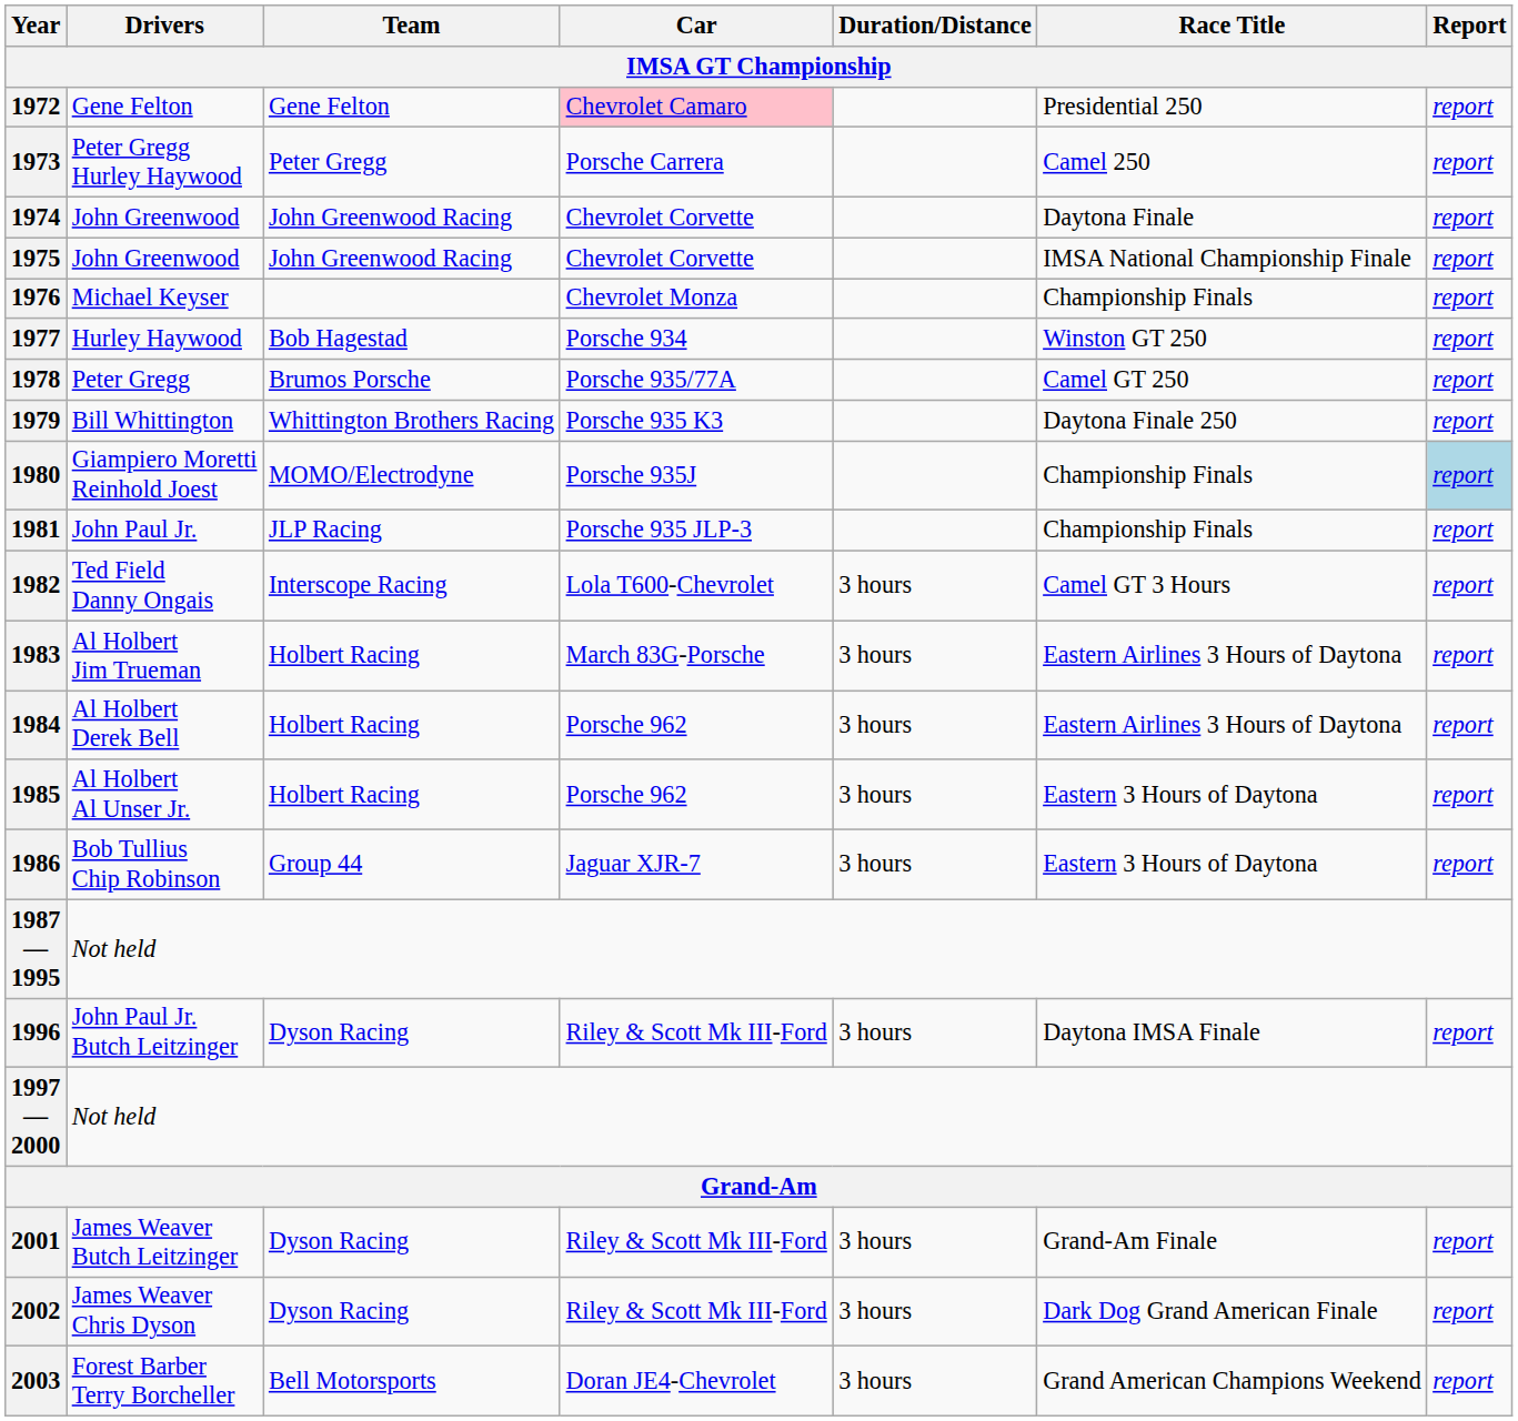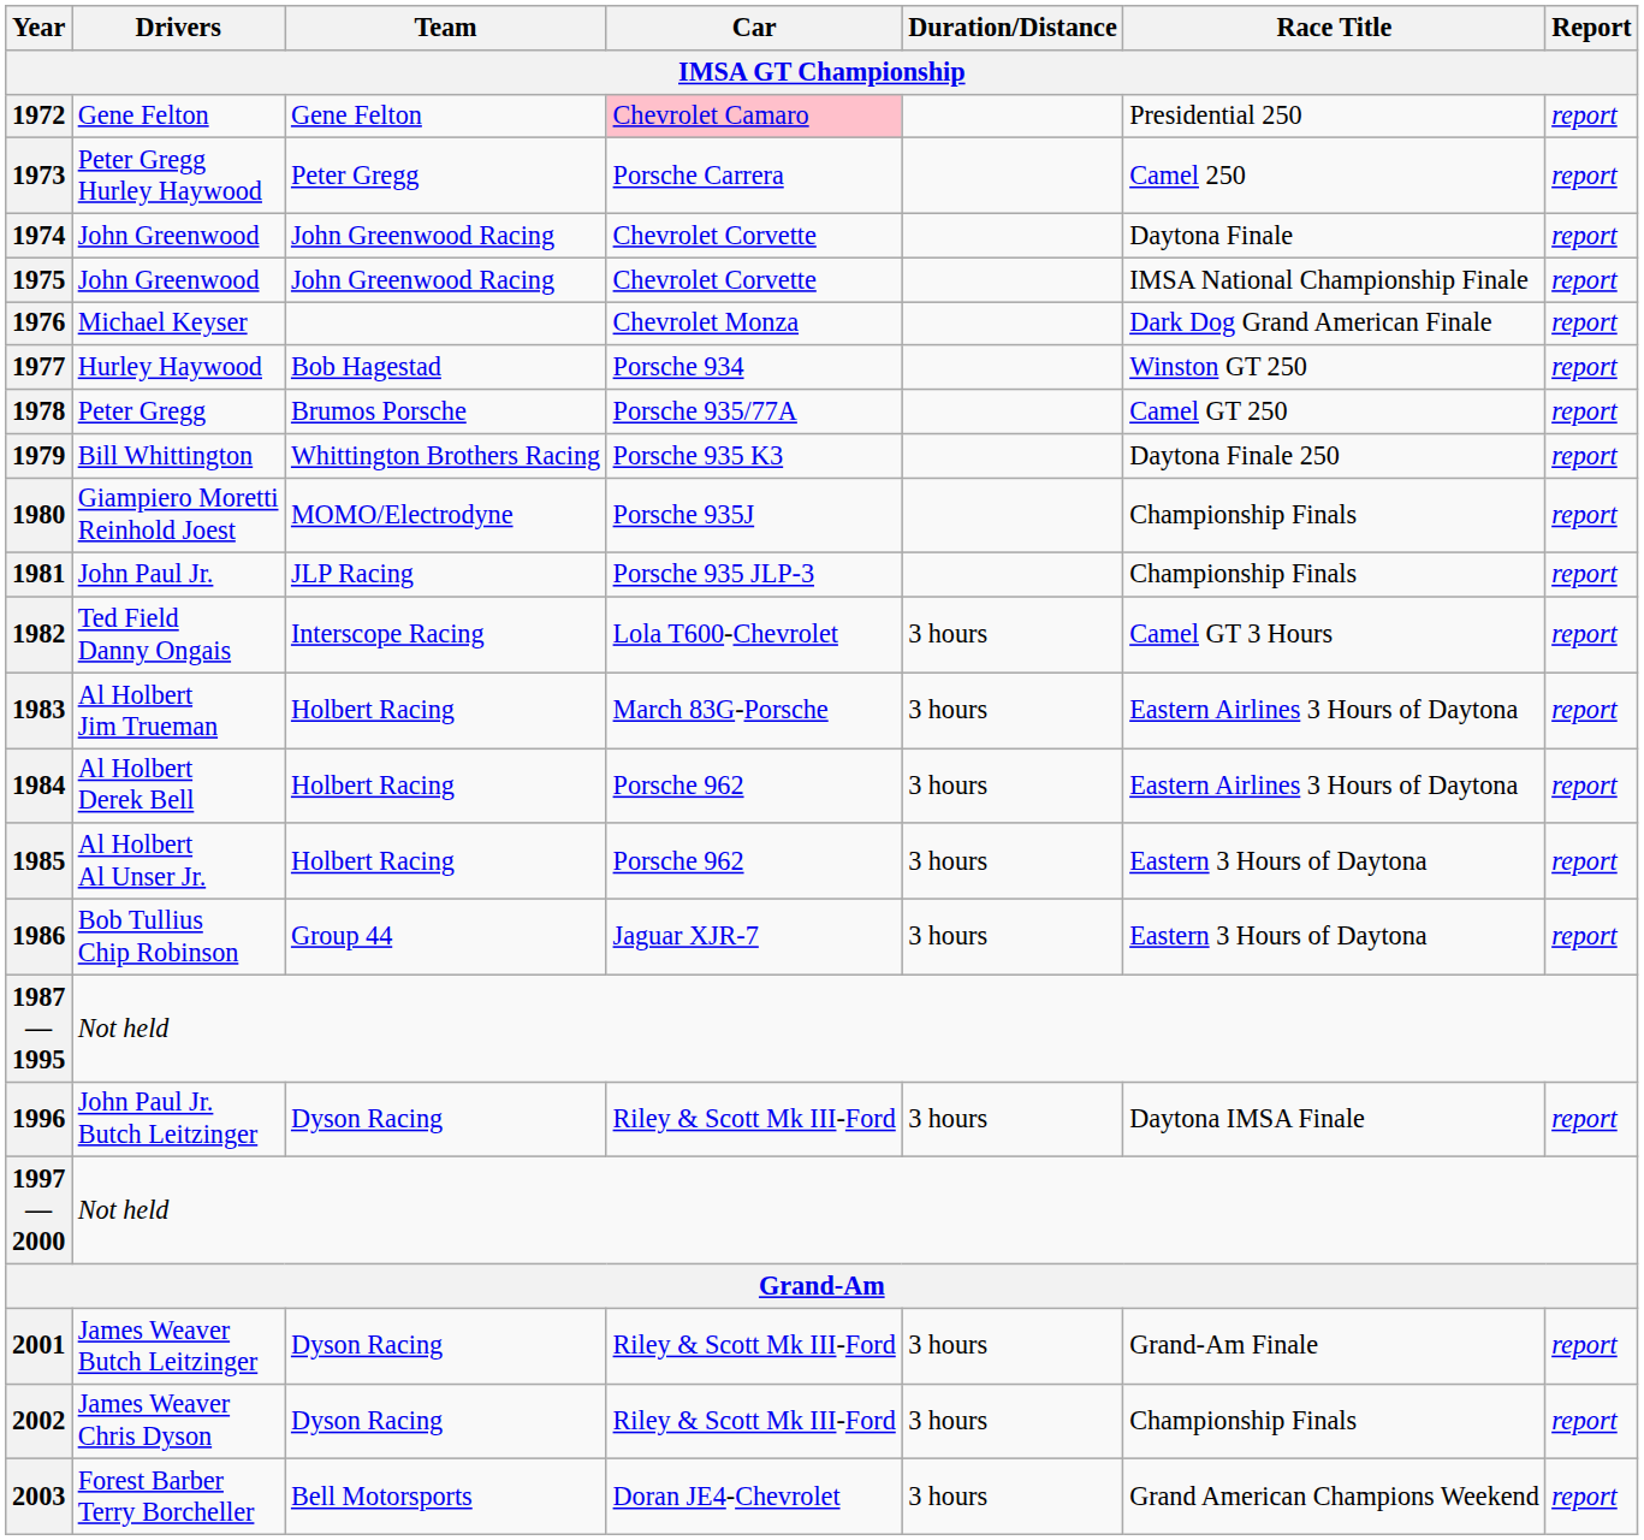1976 | Race Title: Championship Finals -> Dark Dog Grand American Finale
1980 | Report: lightblue background -> no background
2002 | Race Title: Dark Dog Grand American Finale -> Championship Finals
